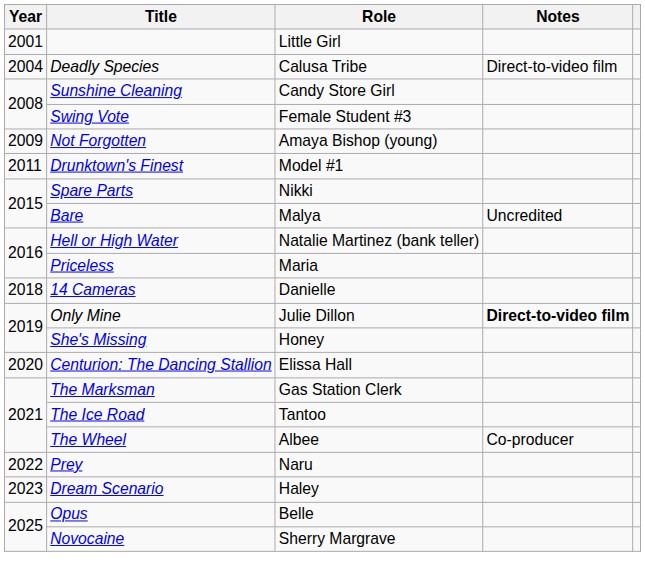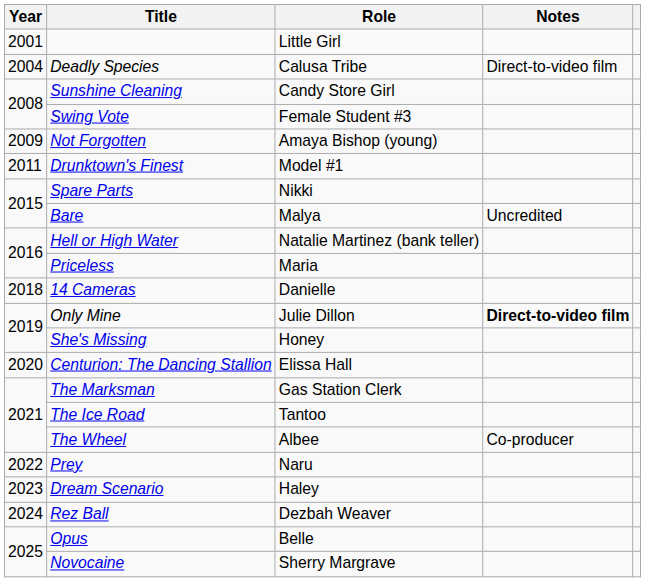+ row: 2024 | Rez Ball | Dezbah Weaver
